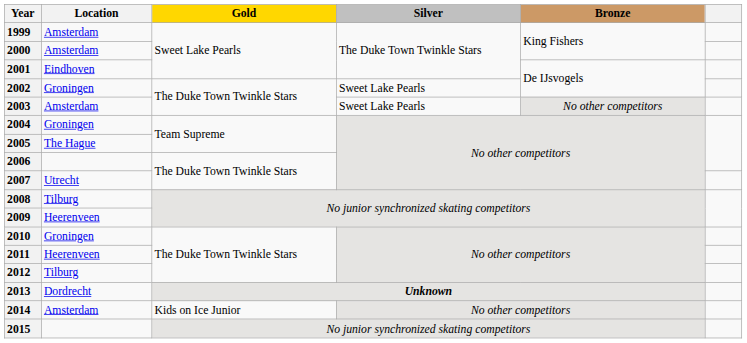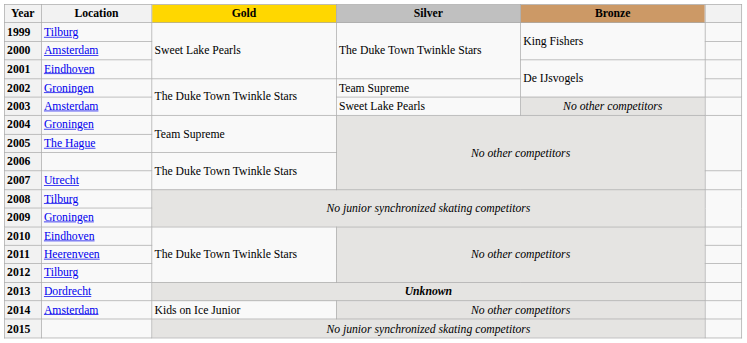1999 | Location: Amsterdam -> Tilburg
2002 | Silver: Sweet Lake Pearls -> Team Supreme
2009 | Location: Heerenveen -> Groningen
2010 | Location: Groningen -> Eindhoven
